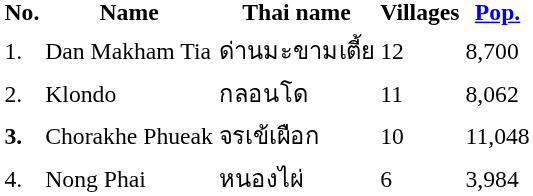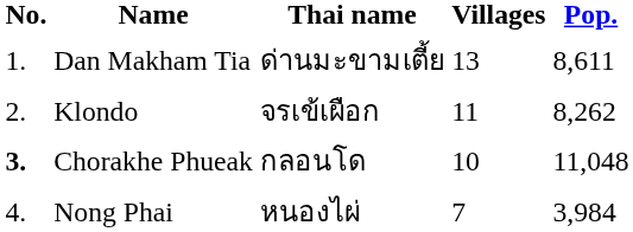Dan Makham Tia | Villages: 12 -> 13
Dan Makham Tia | Pop.: 8,700 -> 8,611
Klondo | Thai name: กลอนโด -> จรเข้เผือก
Klondo | Pop.: 8,062 -> 8,262
Chorakhe Phueak | Thai name: จรเข้เผือก -> กลอนโด
Nong Phai | Villages: 6 -> 7
